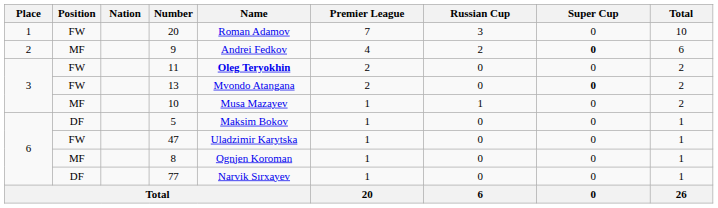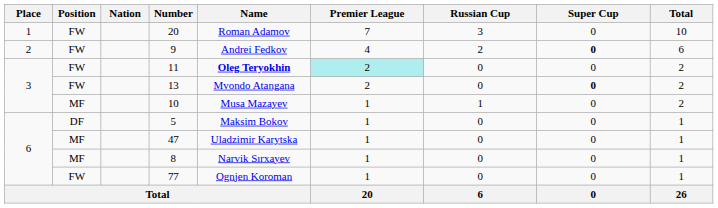9 | Position: MF -> FW
11 | Premier League: no background -> paleturquoise background
47 | Position: FW -> MF
8 | Name: Ognjen Koroman -> Narvik Sırxayev
77 | Position: DF -> FW
77 | Name: Narvik Sırxayev -> Ognjen Koroman
